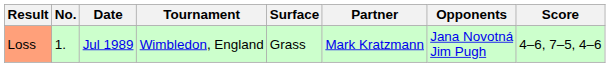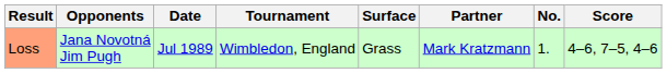columns swapped: No. <-> Opponents
